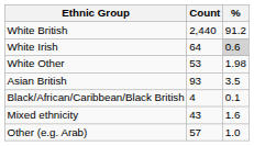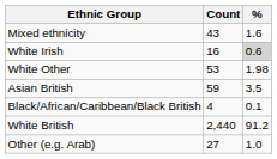rows swapped: White British <-> Mixed ethnicity
White Irish | Count: 64 -> 16
Asian British | Count: 93 -> 59
Other (e.g. Arab) | Count: 57 -> 27
